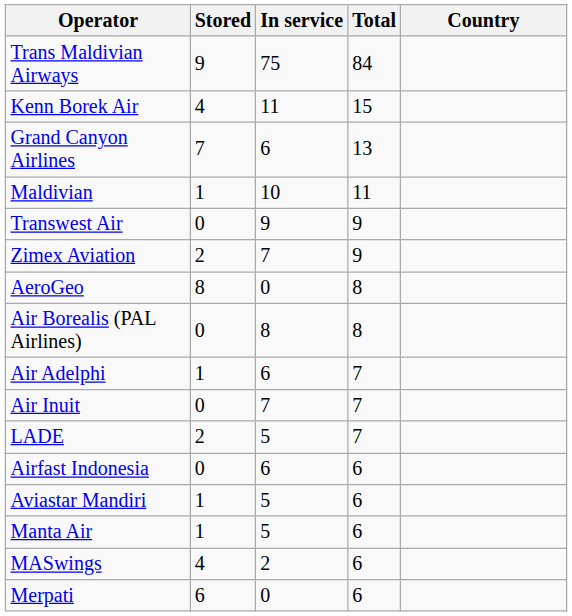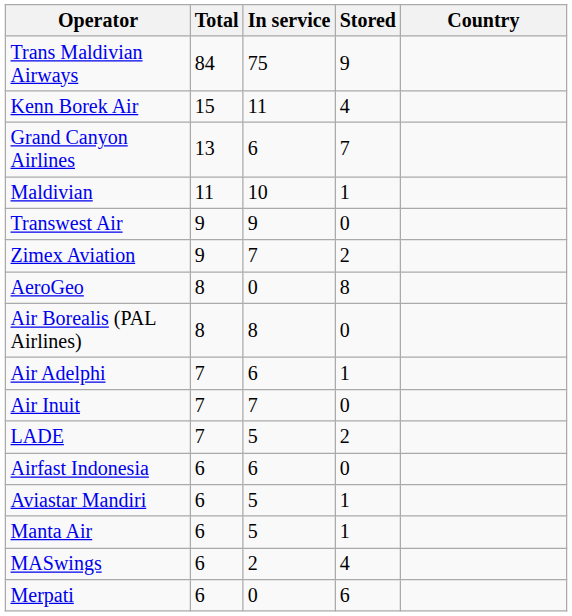columns swapped: Total <-> Stored
